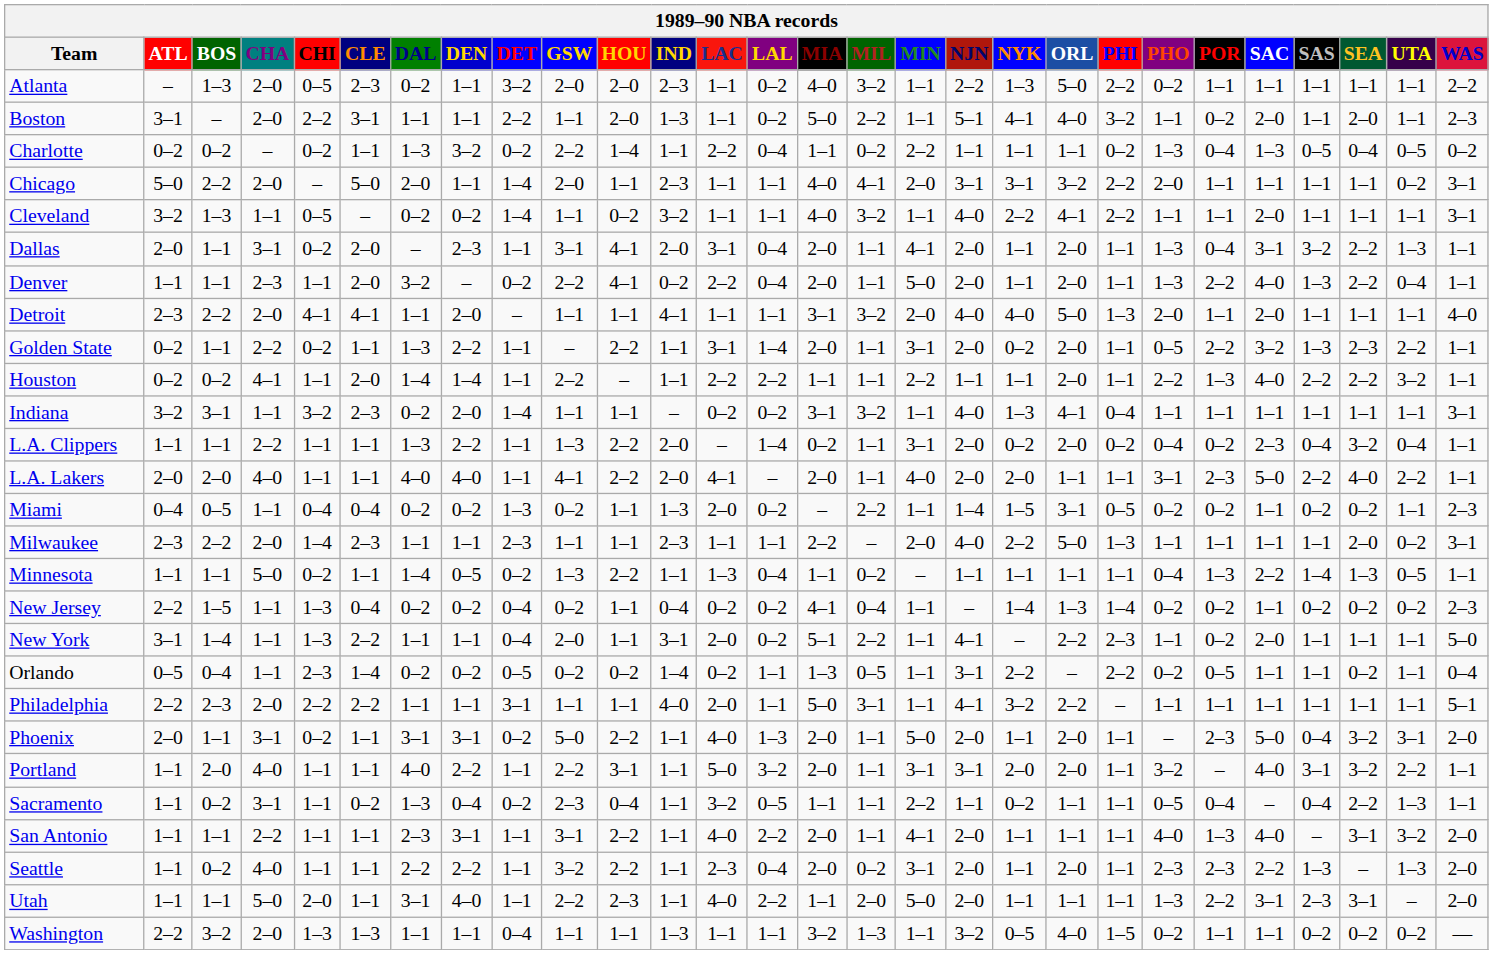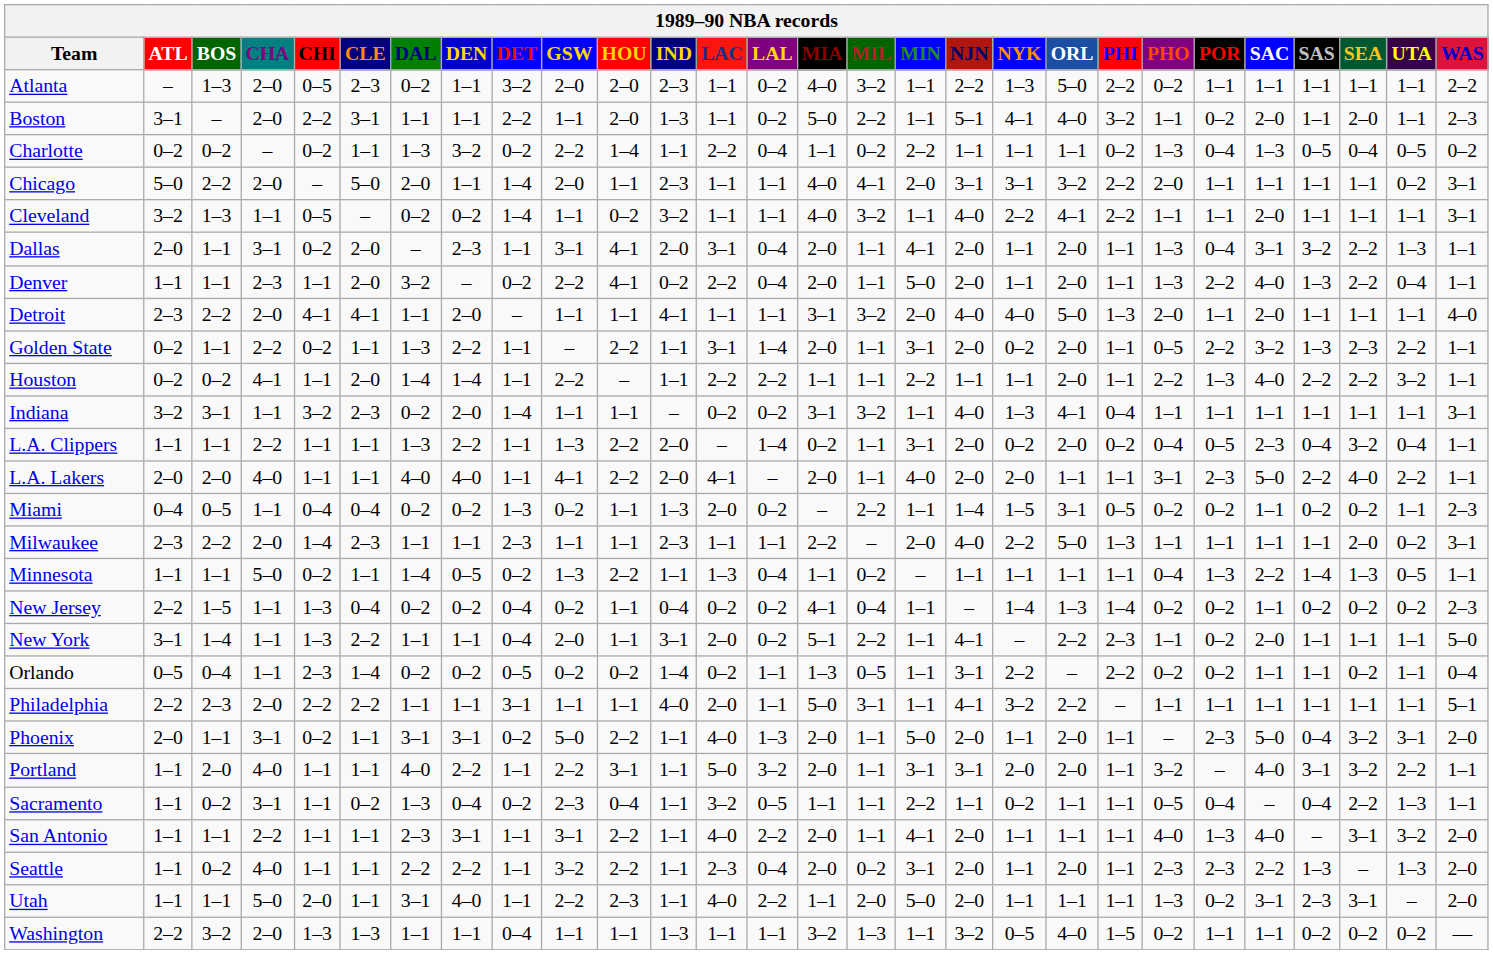L.A. Clippers | POR: 0–2 -> 0–5
Orlando | POR: 0–5 -> 0–2
Utah | POR: 2–2 -> 0–2
